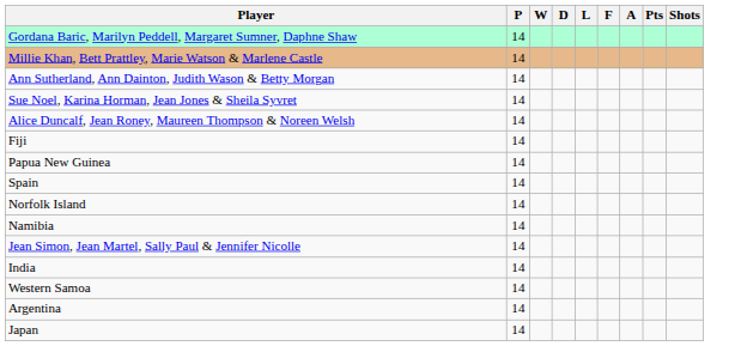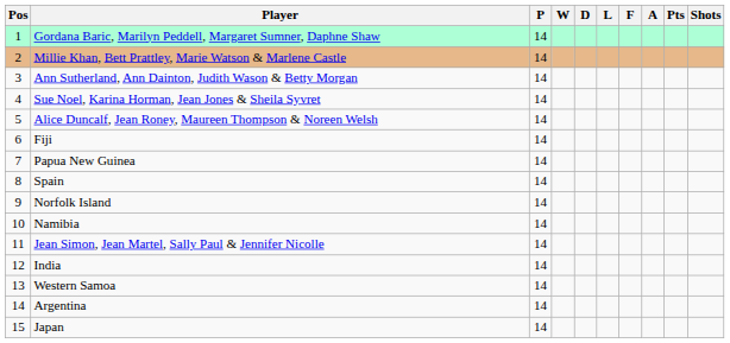+ column: Pos | 1 | 2 | 3 | 4 | 5 | 6 | 7 | 8 | 9 | 10 | 11 | 12 | 13 | 14 | 15
